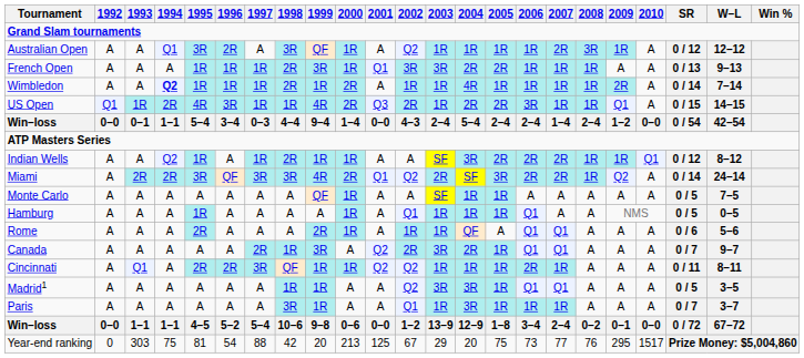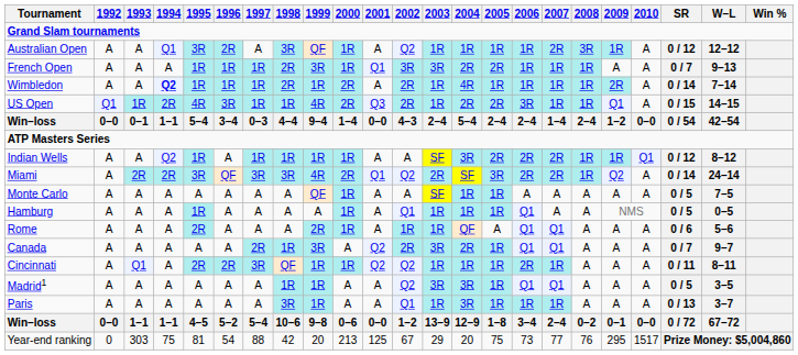French Open | SR: 0 / 13 -> 0 / 7
Wimbledon | 2002: 1R -> 2R
Indian Wells | 1998: 2R -> 1R
Paris | SR: 0 / 7 -> 0 / 13
